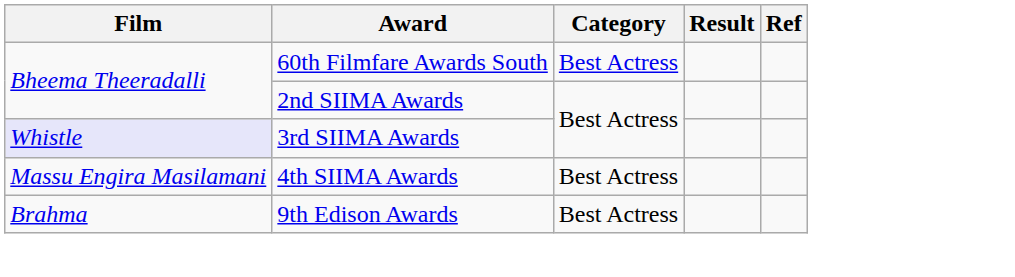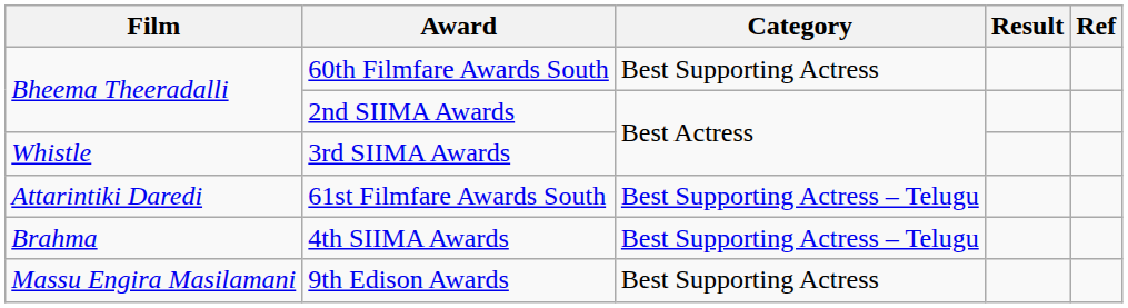60th Filmfare Awards South | Category: Best Actress -> Best Supporting Actress
3rd SIIMA Awards | Film: lavender background -> no background
+ row: Attarintiki Daredi | 61st Filmfare Awards South | Best Supporting Actress – Telugu
4th SIIMA Awards | Film: Massu Engira Masilamani -> Brahma
4th SIIMA Awards | Category: Best Actress -> Best Supporting Actress – Telugu
9th Edison Awards | Film: Brahma -> Massu Engira Masilamani
9th Edison Awards | Category: Best Actress -> Best Supporting Actress
